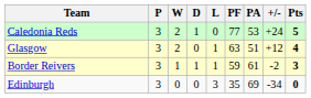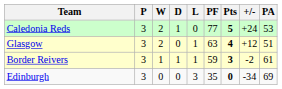columns swapped: PA <-> Pts
